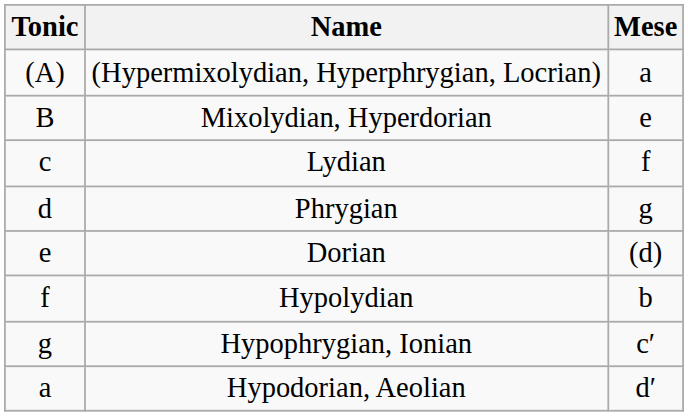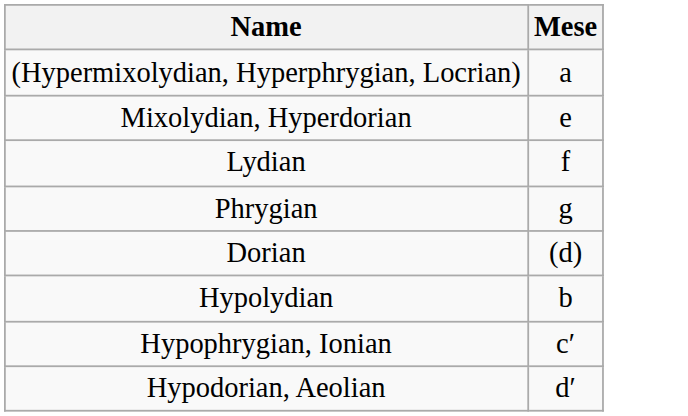- column: Tonic | (A) | B | c | d | e | f | g | a
